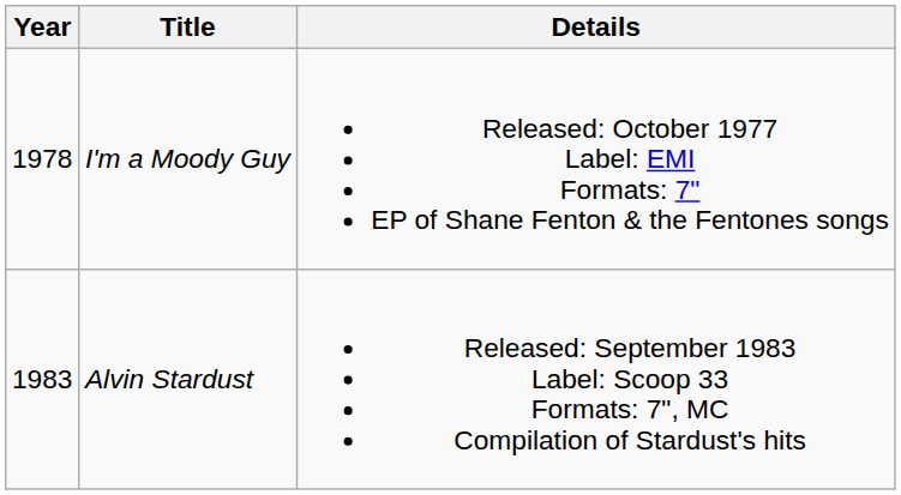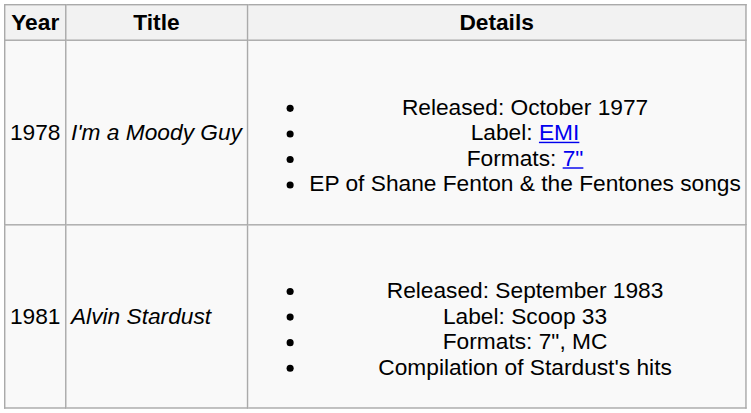Alvin Stardust | Year: 1983 -> 1981
